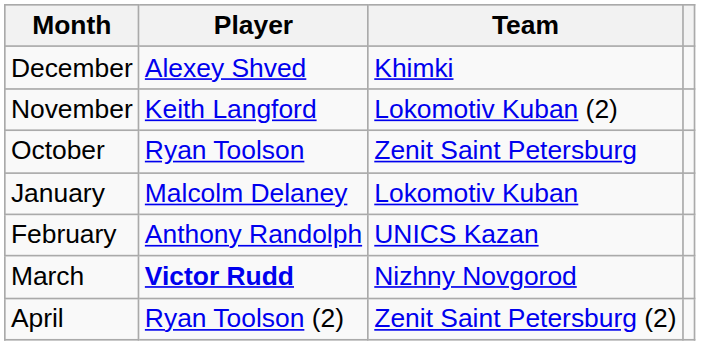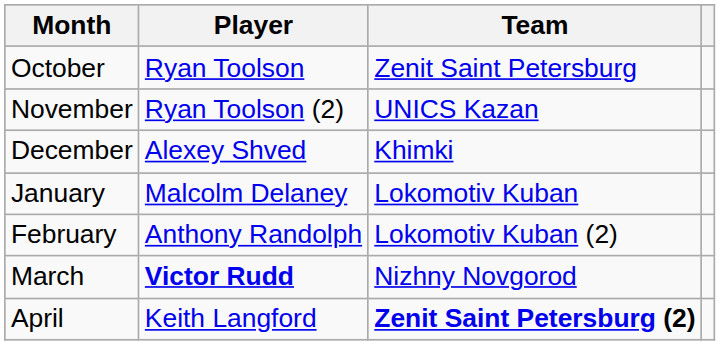rows swapped: October <-> December
November | Player: Keith Langford -> Ryan Toolson (2)
November | Team: Lokomotiv Kuban (2) -> UNICS Kazan
February | Team: UNICS Kazan -> Lokomotiv Kuban (2)
April | Player: Ryan Toolson (2) -> Keith Langford
April | Team: normal -> bold
